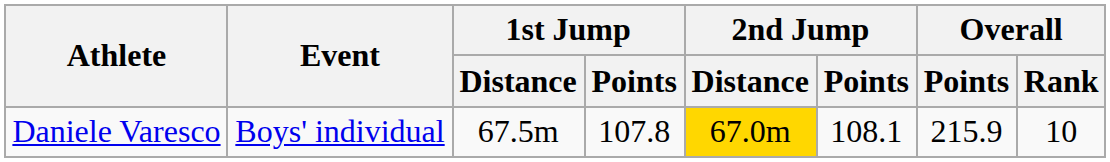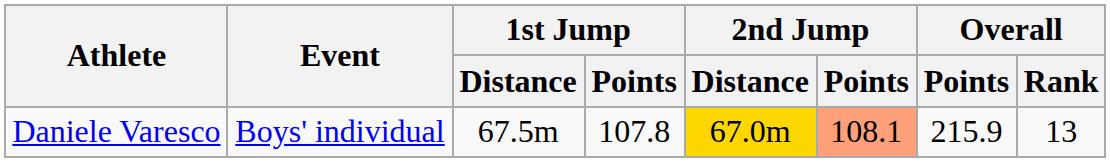Daniele Varesco | 2nd Jump / Points: no background -> lightsalmon background
Daniele Varesco | Overall / Rank: 10 -> 13
